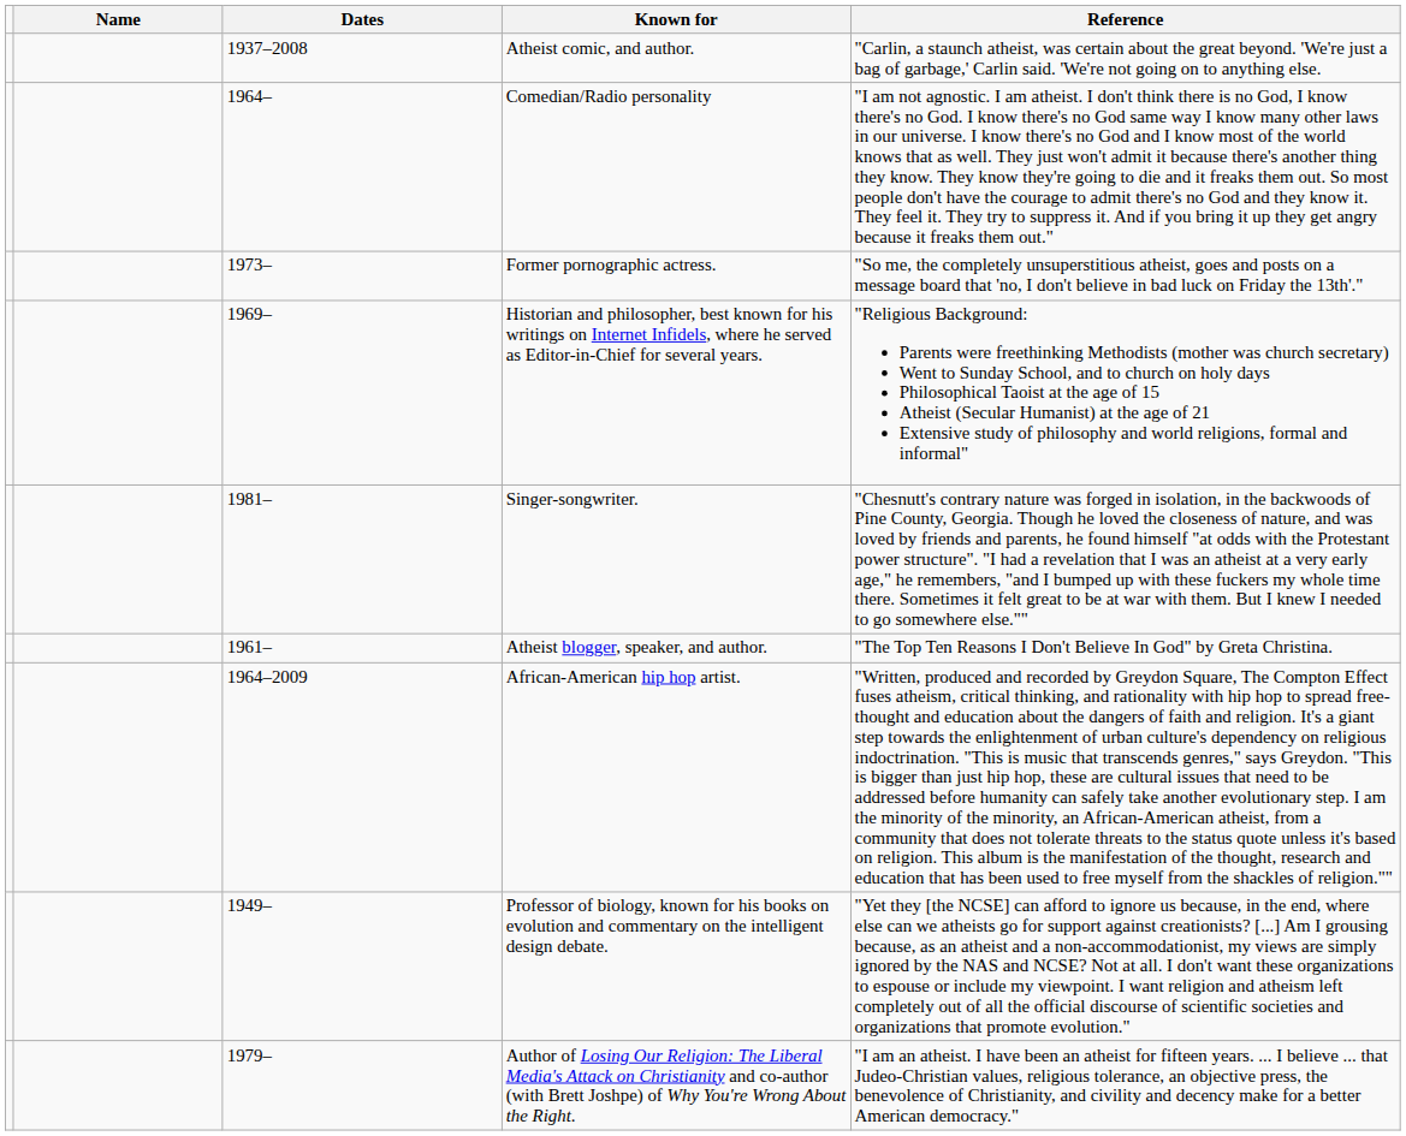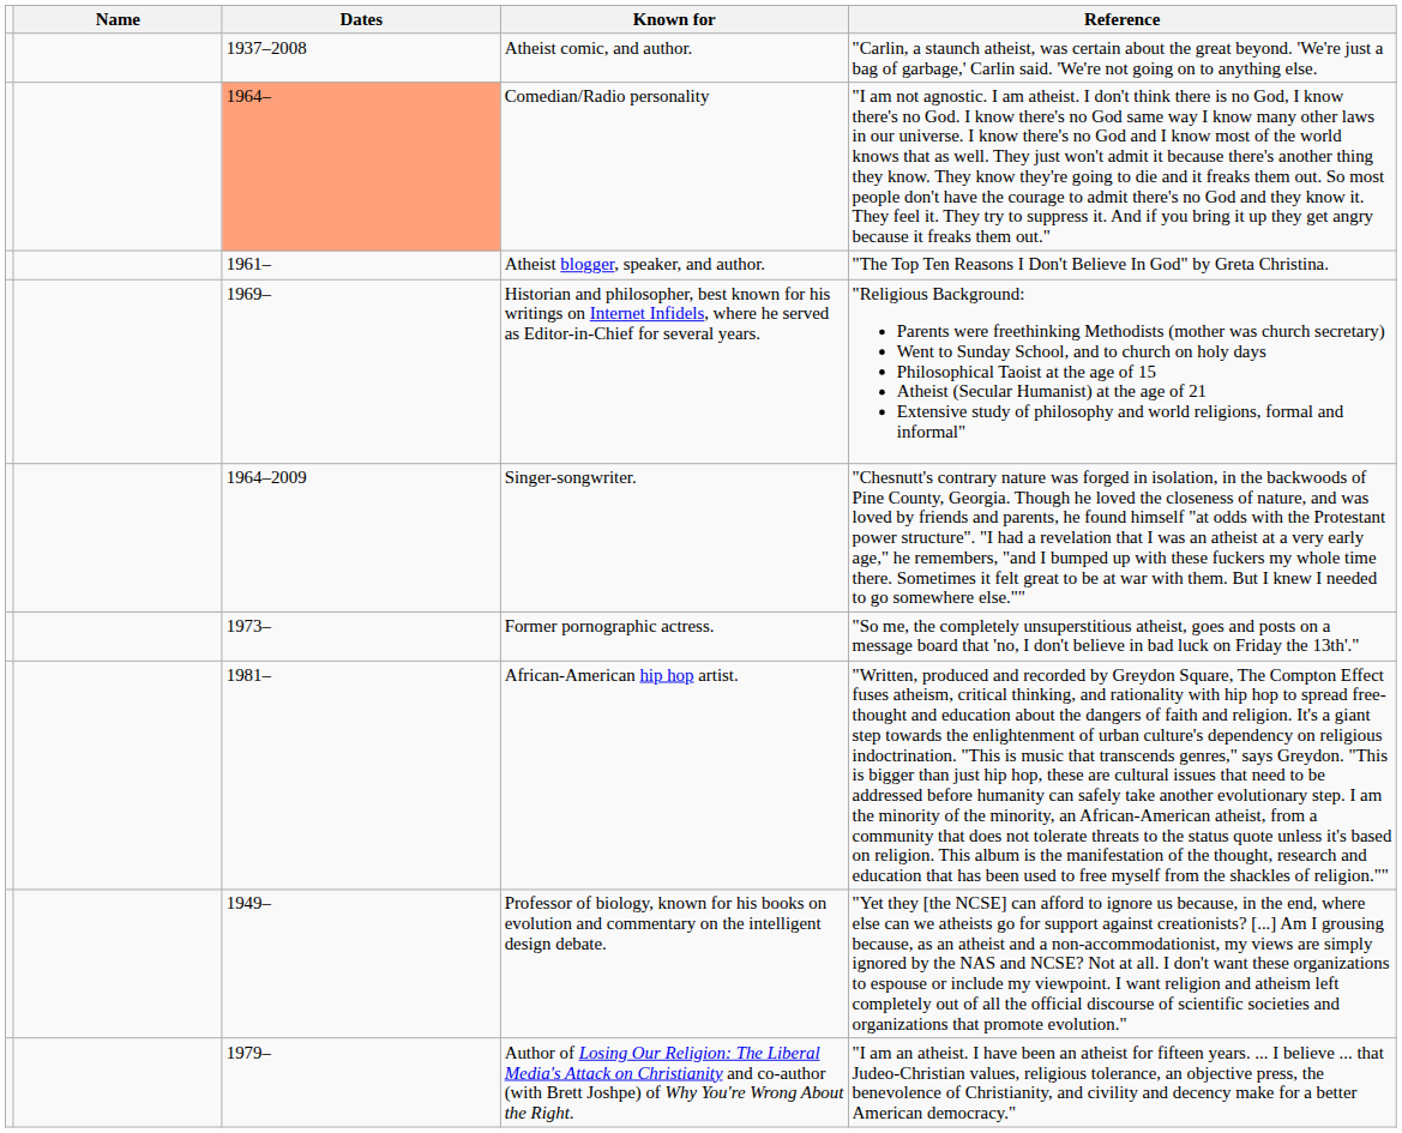Comedian/Radio personality | Dates: no background -> lightsalmon background
rows swapped: Former pornographic actress. <-> Atheist blogger, speaker, and author.
Singer-songwriter. | Dates: 1981– -> 1964–2009
African-American hip hop artist. | Dates: 1964–2009 -> 1981–
